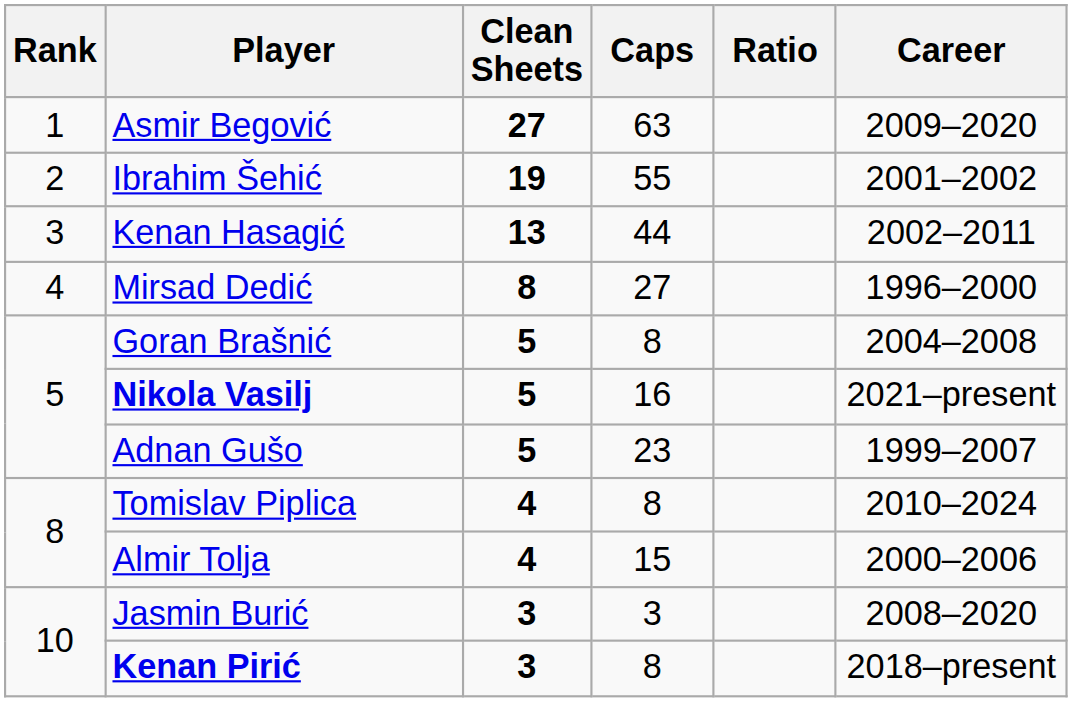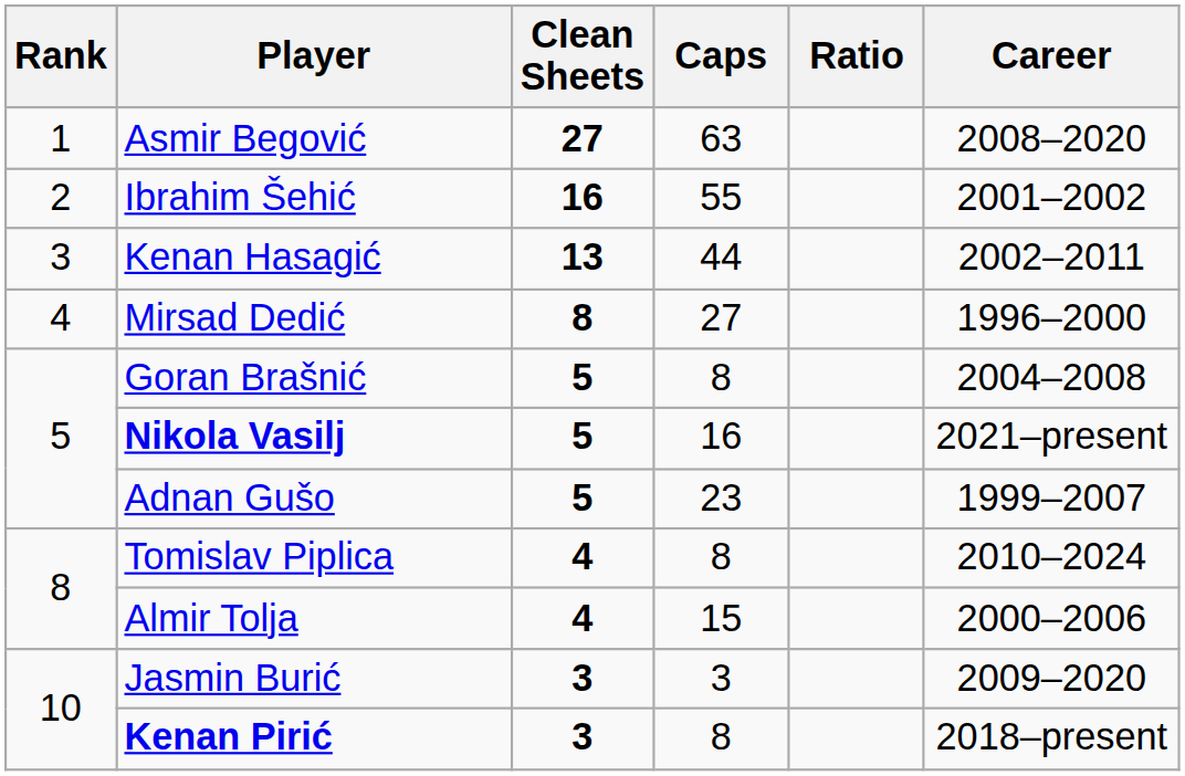Asmir Begović | Career: 2009–2020 -> 2008–2020
Ibrahim Šehić | Clean Sheets: 19 -> 16
Jasmin Burić | Career: 2008–2020 -> 2009–2020
